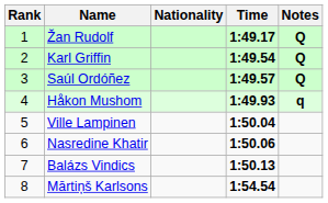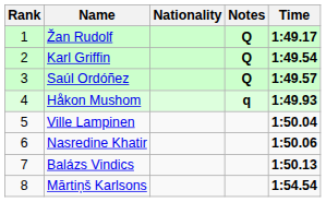columns swapped: Time <-> Notes
